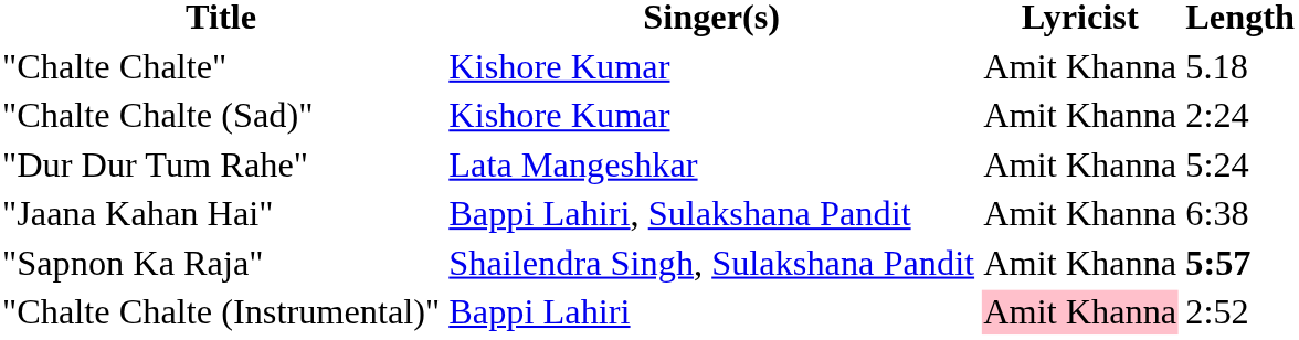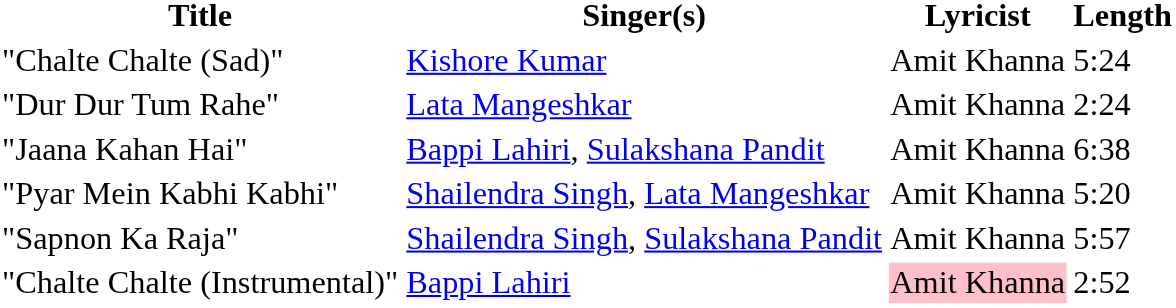- row: "Chalte Chalte" | Kishore Kumar | Amit Khanna | 5.18
"Chalte Chalte (Sad)" | Length: 2:24 -> 5:24
"Dur Dur Tum Rahe" | Length: 5:24 -> 2:24
+ row: "Pyar Mein Kabhi Kabhi" | Shailendra Singh, Lata Mangeshkar | Amit Khanna | 5:20
"Sapnon Ka Raja" | Length: bold -> normal
